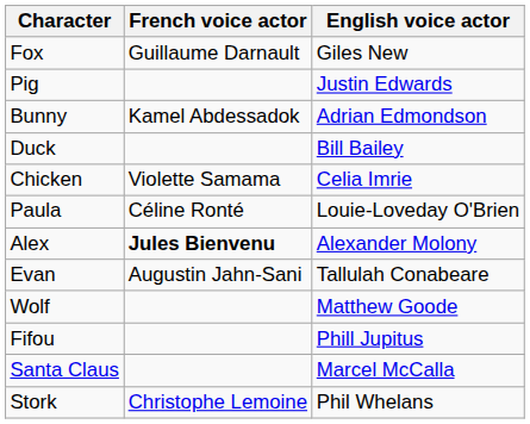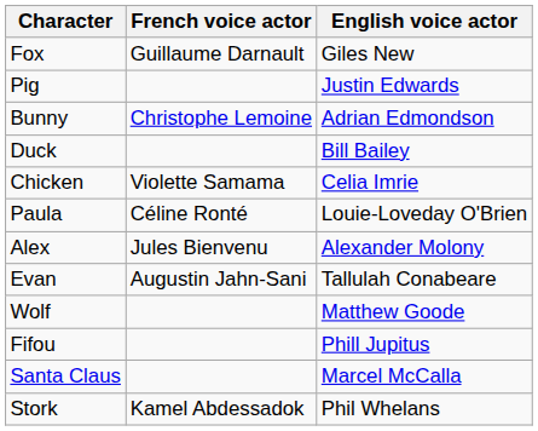Bunny | French voice actor: Kamel Abdessadok -> Christophe Lemoine
Alex | French voice actor: bold -> normal
Stork | French voice actor: Christophe Lemoine -> Kamel Abdessadok
